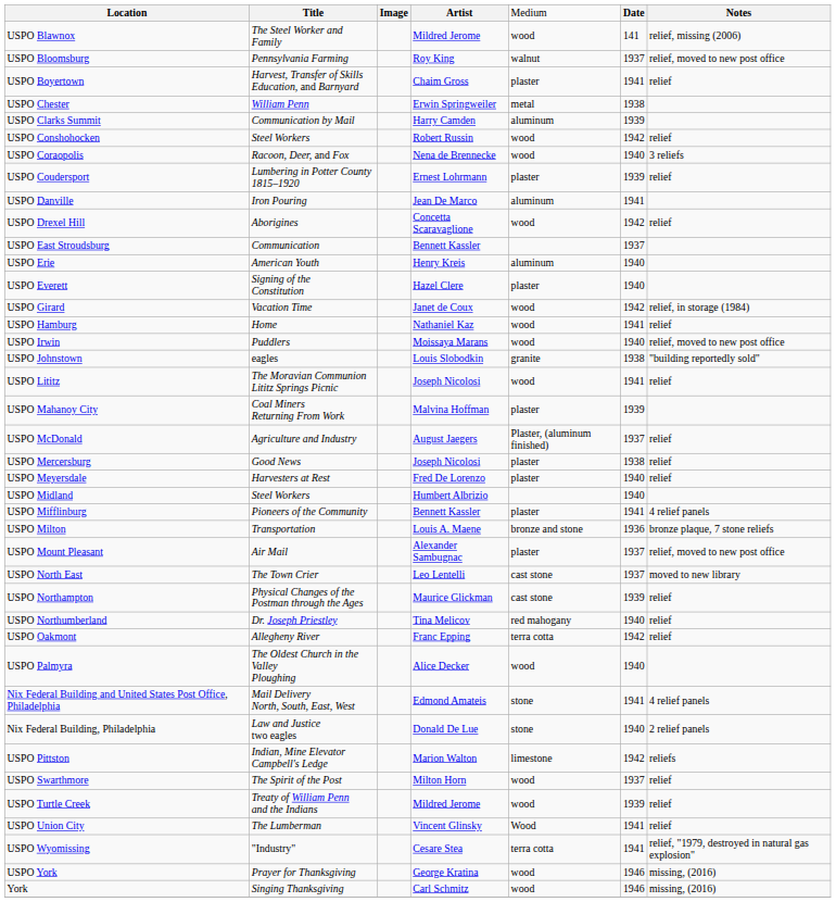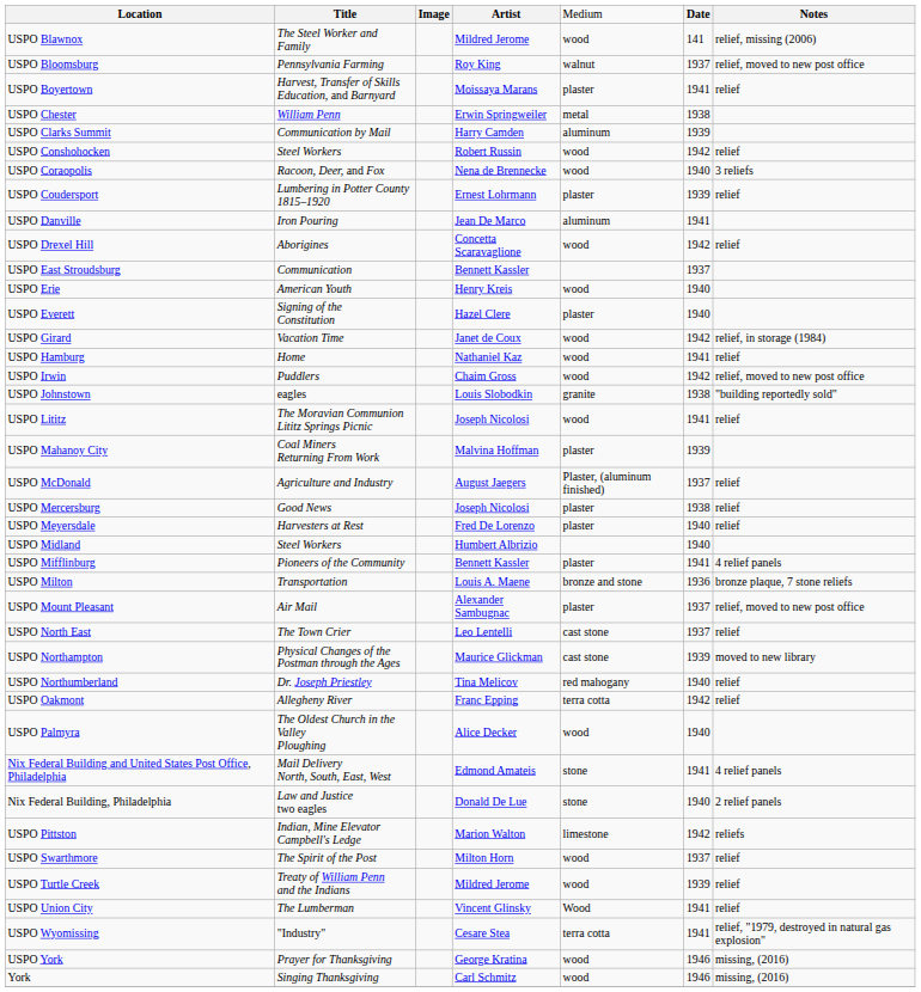USPO Boyertown | column 4: Chaim Gross -> Moissaya Marans
USPO Erie | column 5: aluminum -> wood
USPO Irwin | column 4: Moissaya Marans -> Chaim Gross
USPO Irwin | column 6: 1940 -> 1942
USPO North East | column 7: moved to new library -> relief
USPO Northampton | column 7: relief -> moved to new library
